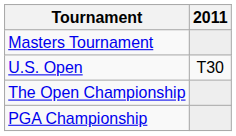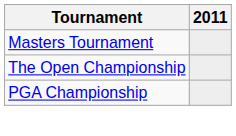- row: U.S. Open | T30
